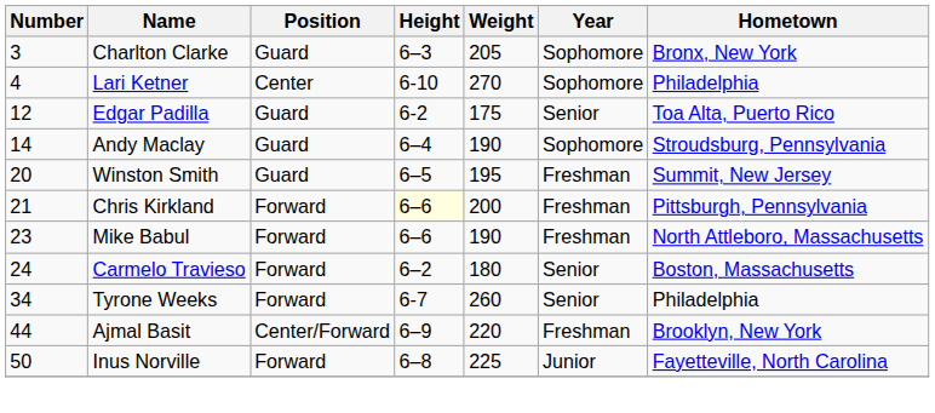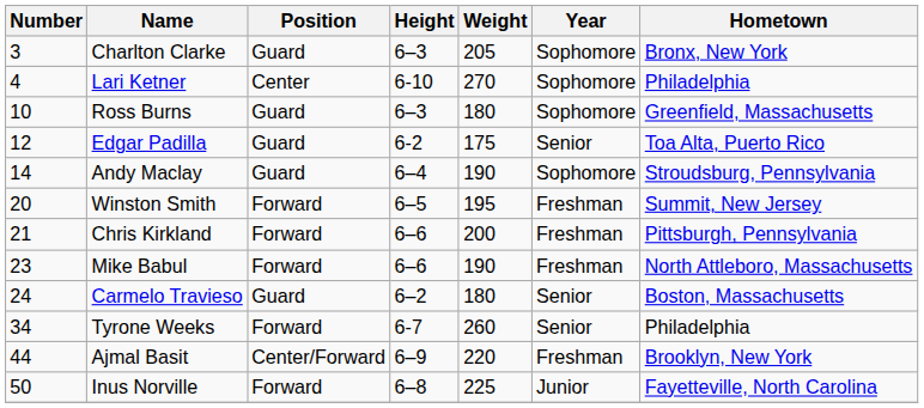+ row: 10 | Ross Burns | Guard | 6–3 | 180 | Sophomore | Greenfield, Massachusetts
Winston Smith | Position: Guard -> Forward
Chris Kirkland | Height: lightyellow background -> no background
Carmelo Travieso | Position: Forward -> Guard
